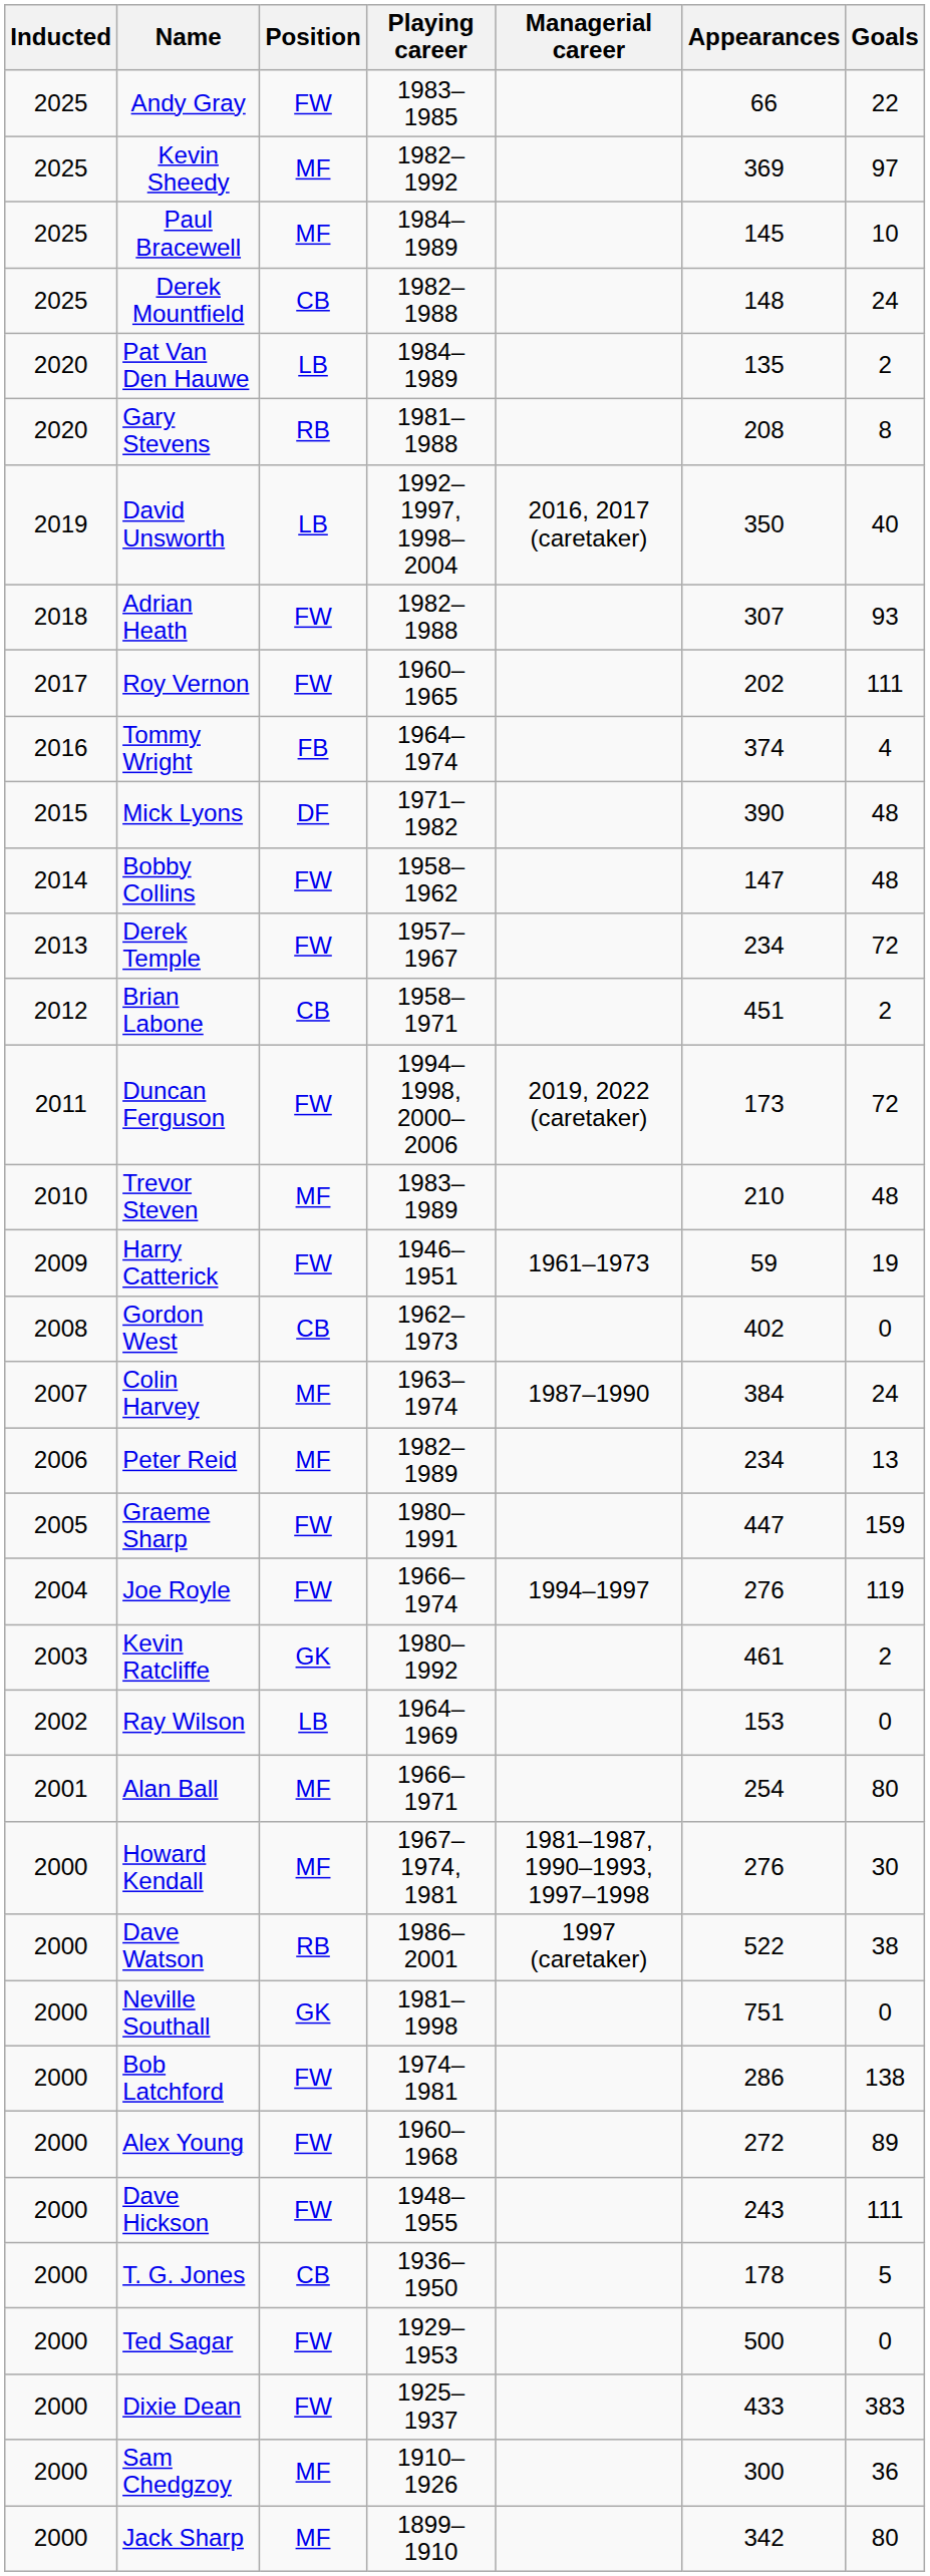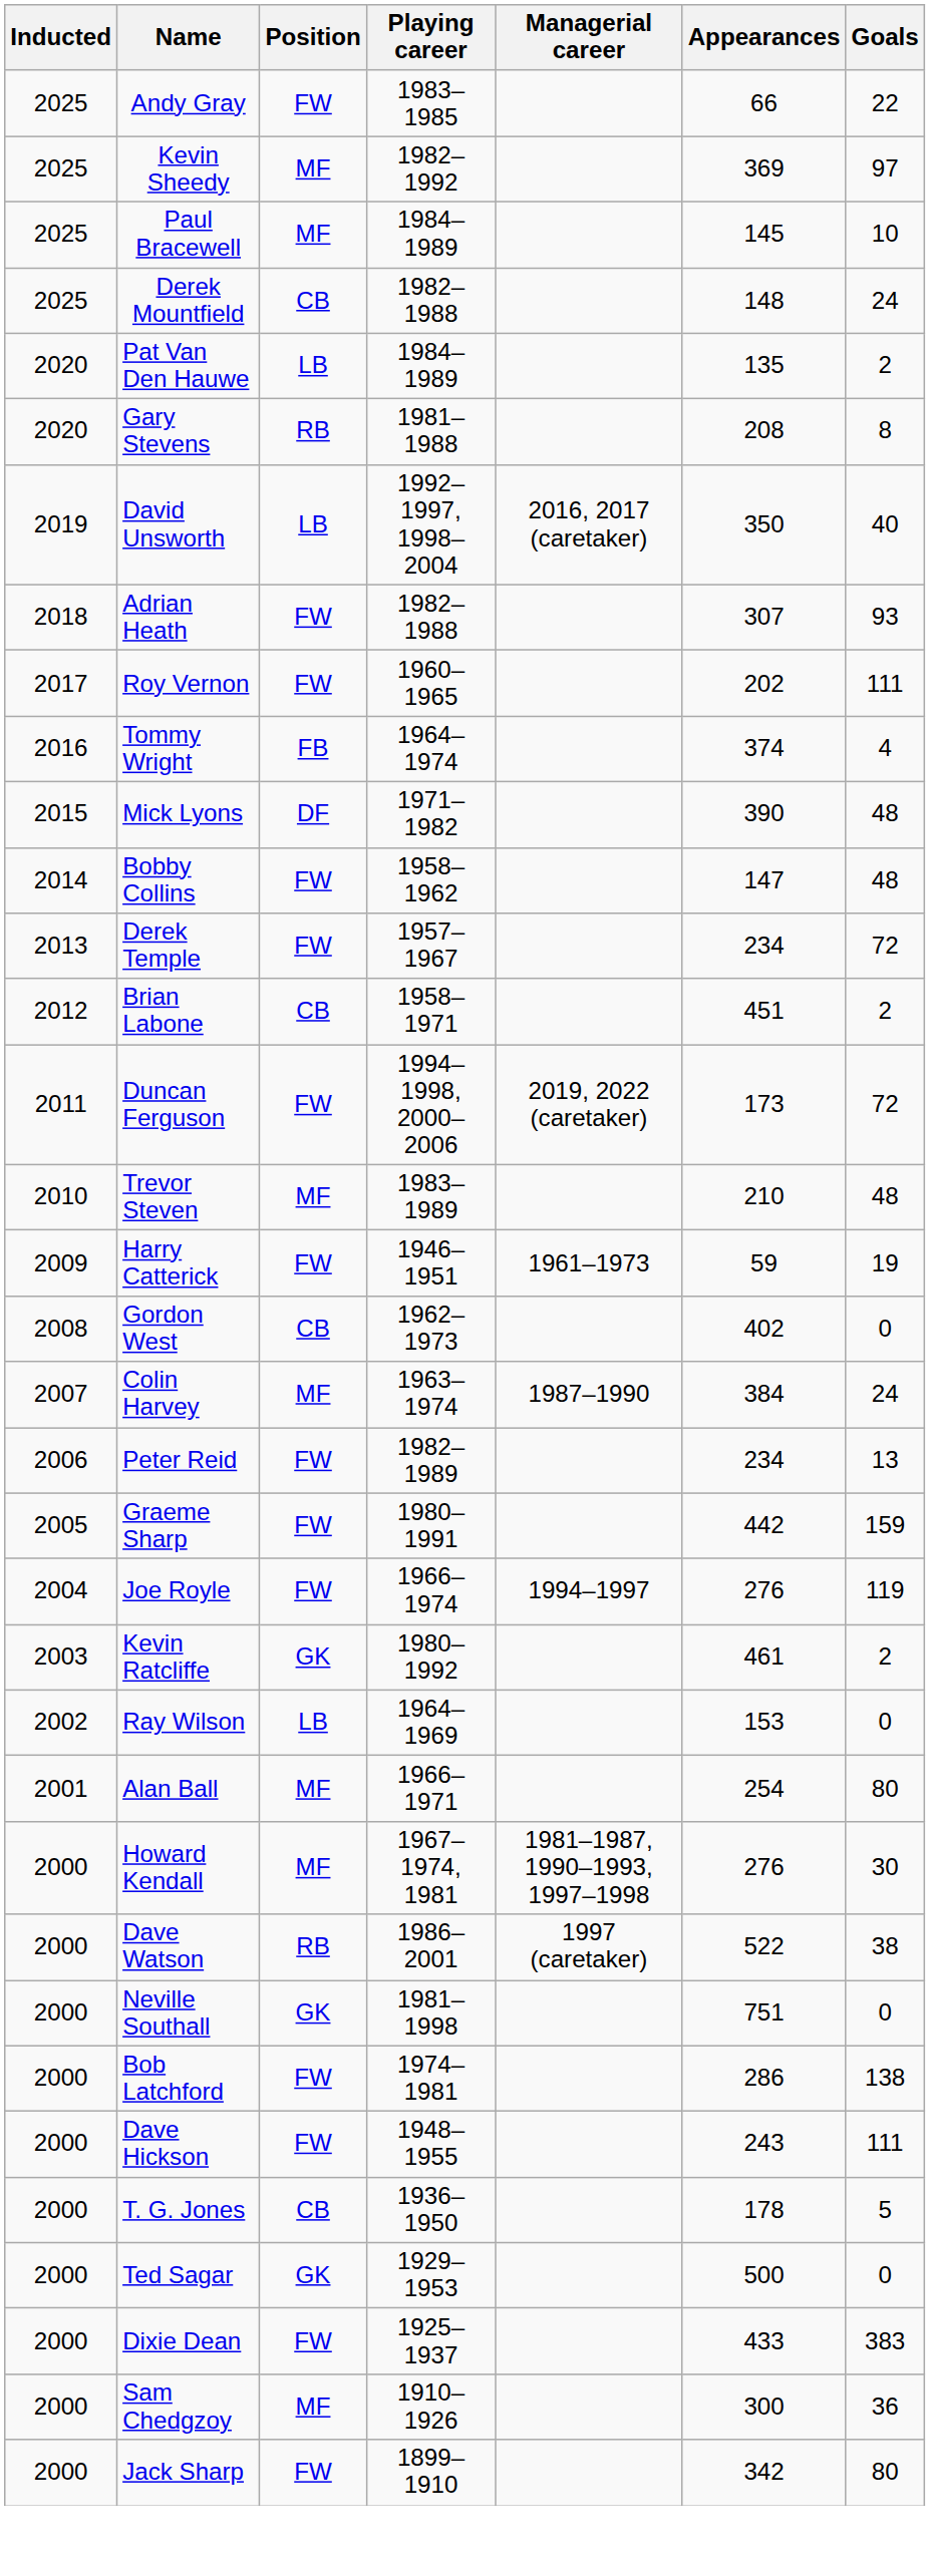Peter Reid | Position: MF -> FW
Graeme Sharp | Appearances: 447 -> 442
- row: 2000 | Alex Young | FW | 1960–1968 | 272 | 89
Ted Sagar | Position: FW -> GK
Jack Sharp | Position: MF -> FW
